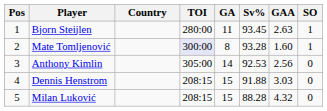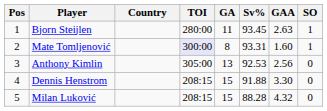Mate Tomljenović | Sv%: 93.28 -> 93.31
Anthony Kimlin | GA: 14 -> 13
Dennis Henstrom | GAA: 3.03 -> 3.30
